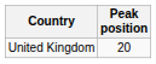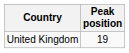United Kingdom | Peak position: 20 -> 19
